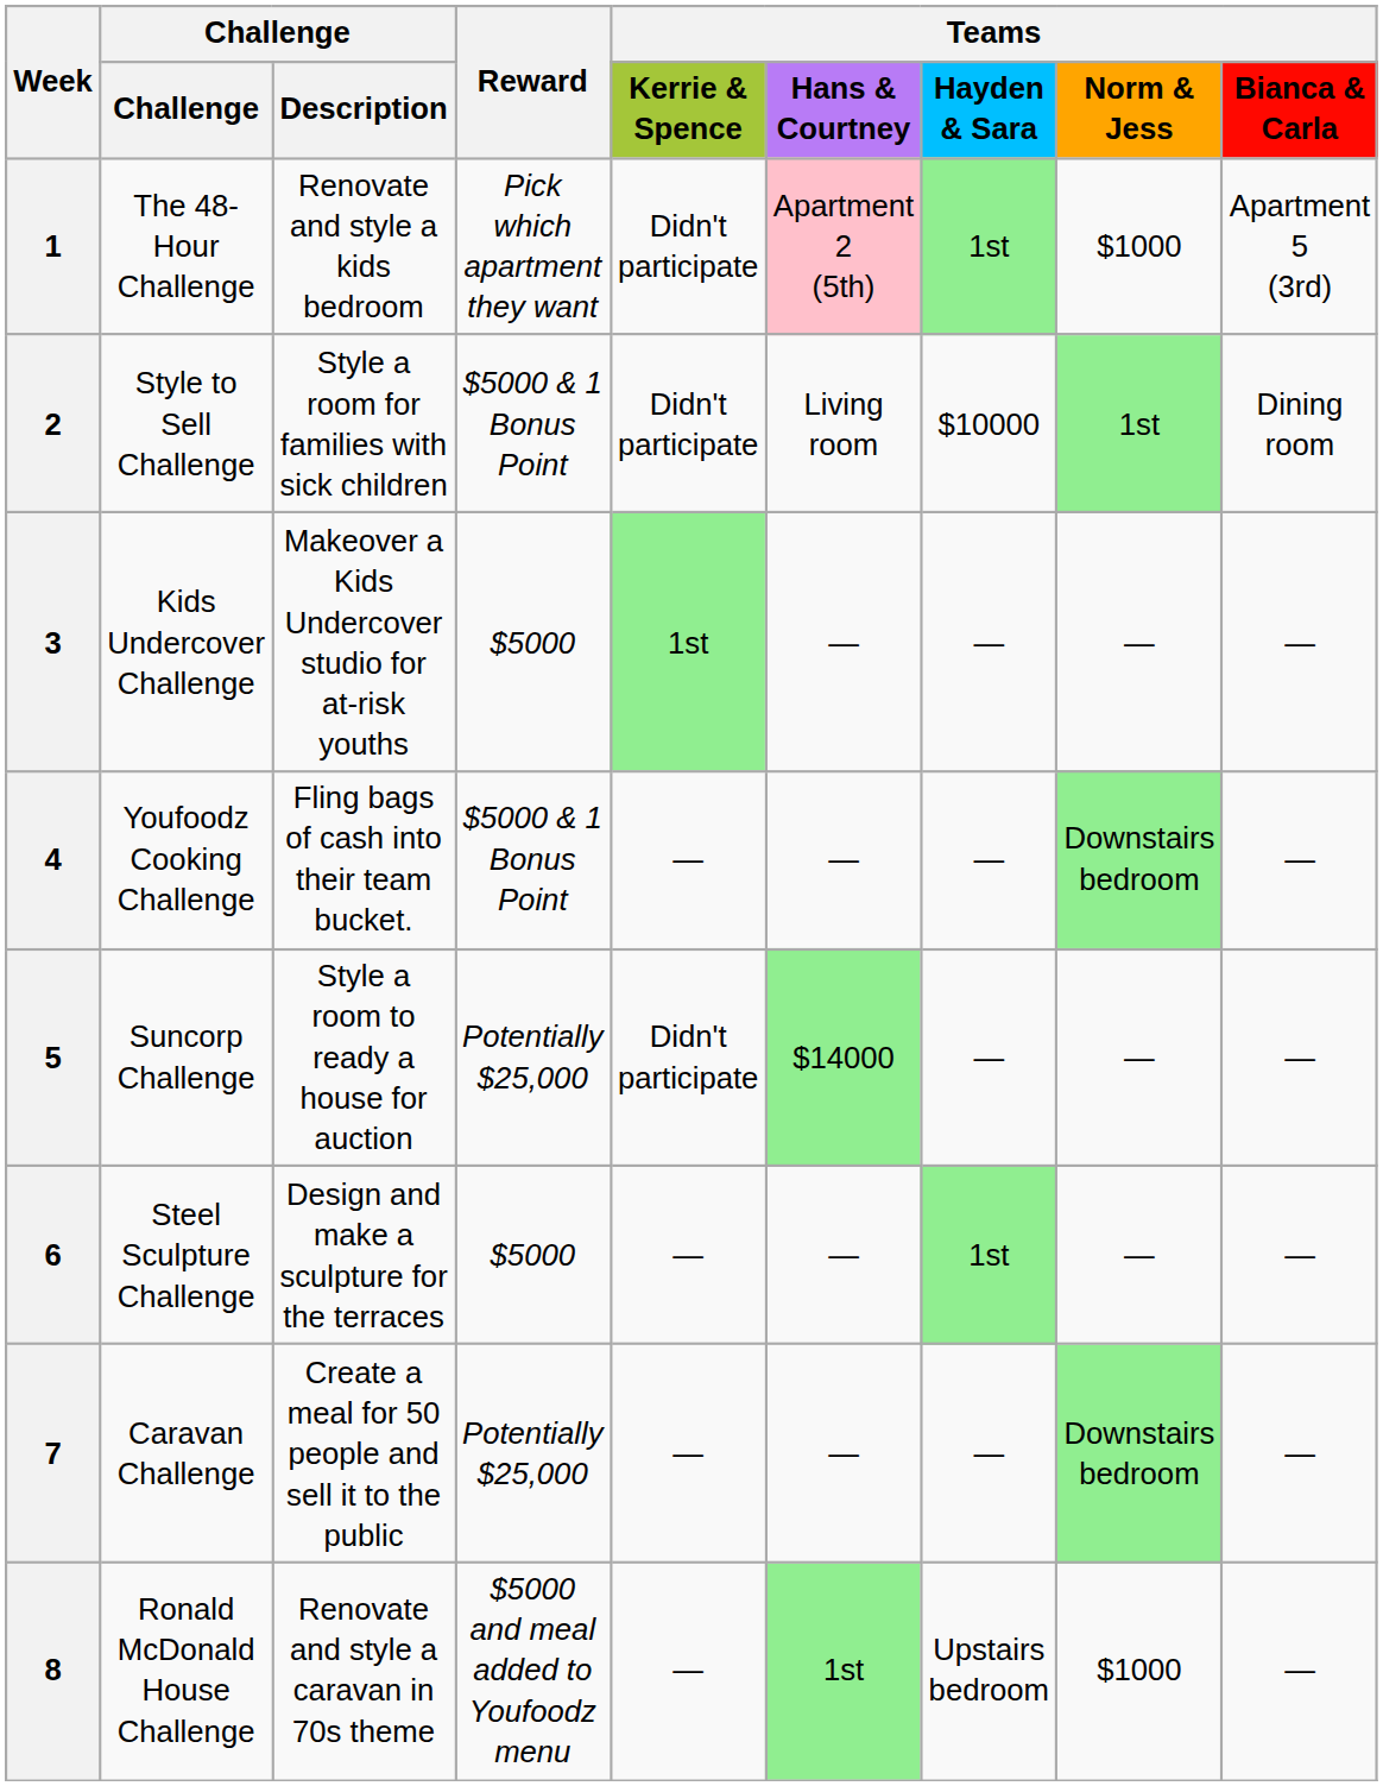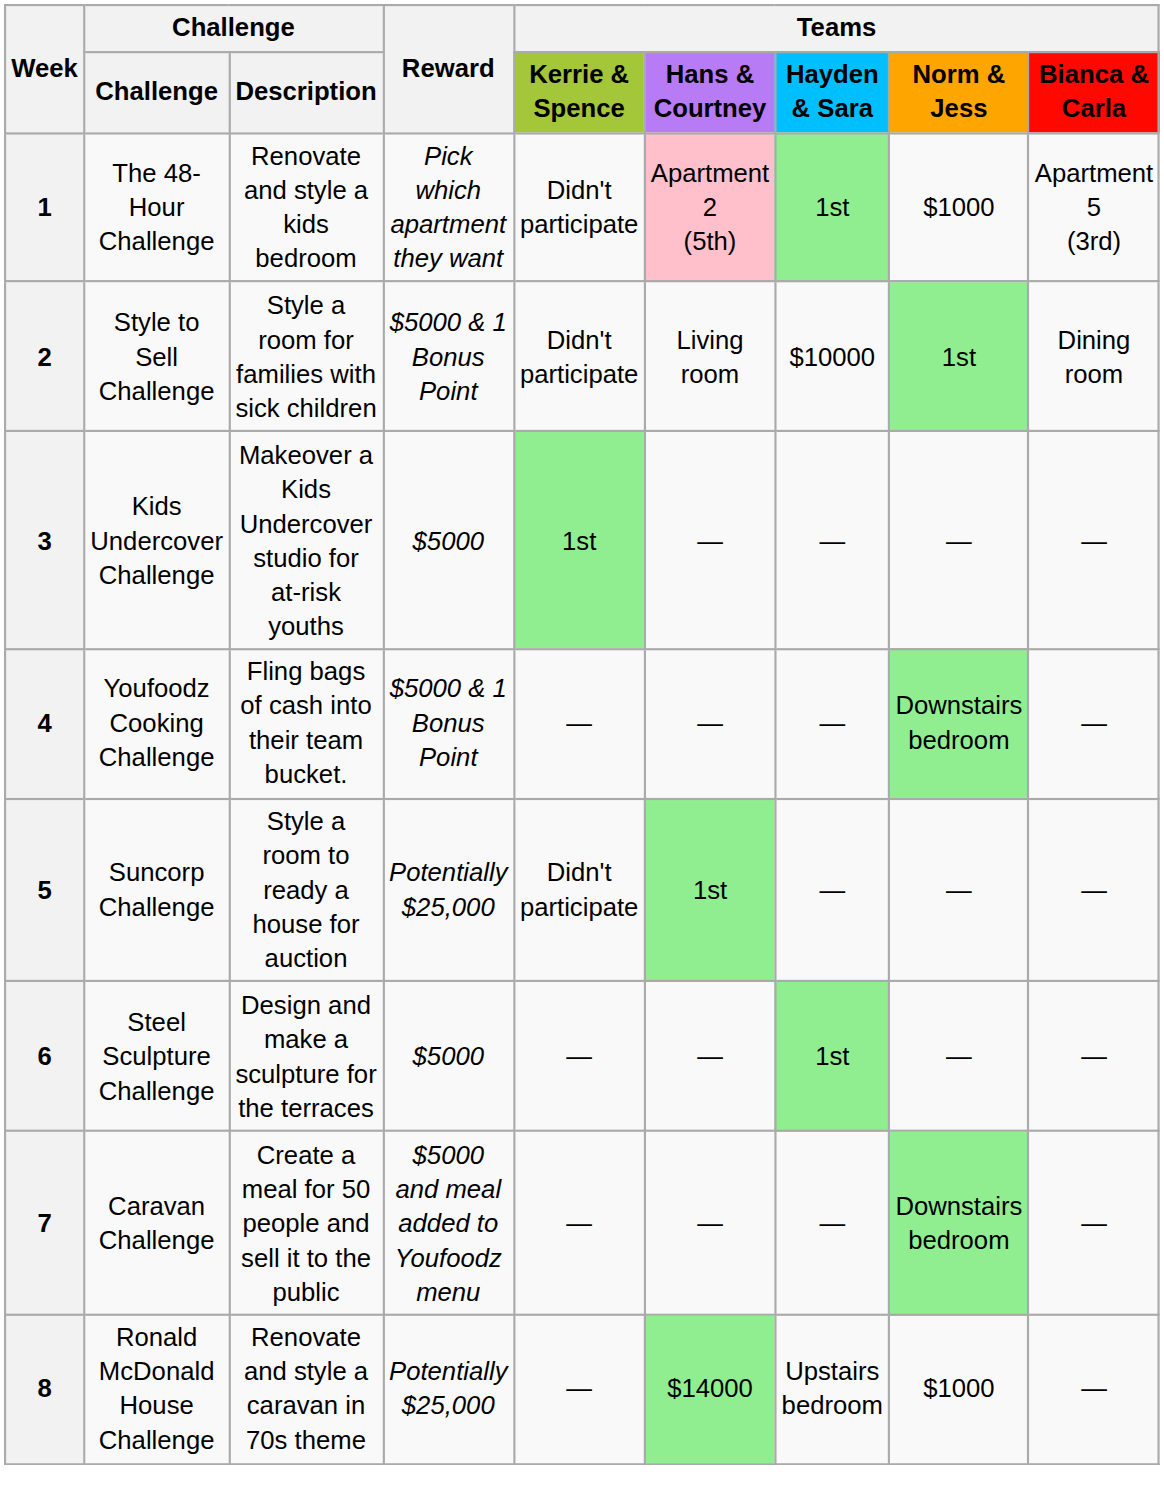5 | Teams / Hans & Courtney: $14000 -> 1st
7 | Reward: Potentially $25,000 -> $5000 and meal added to Youfoodz menu
8 | Reward: $5000 and meal added to Youfoodz menu -> Potentially $25,000
8 | Teams / Hans & Courtney: 1st -> $14000
